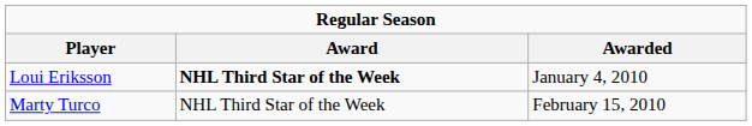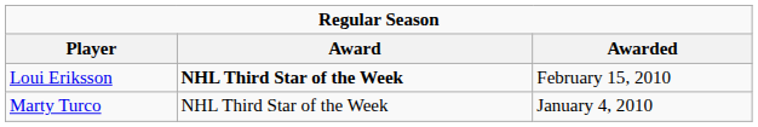Loui Eriksson | Awarded: January 4, 2010 -> February 15, 2010
Marty Turco | Awarded: February 15, 2010 -> January 4, 2010
